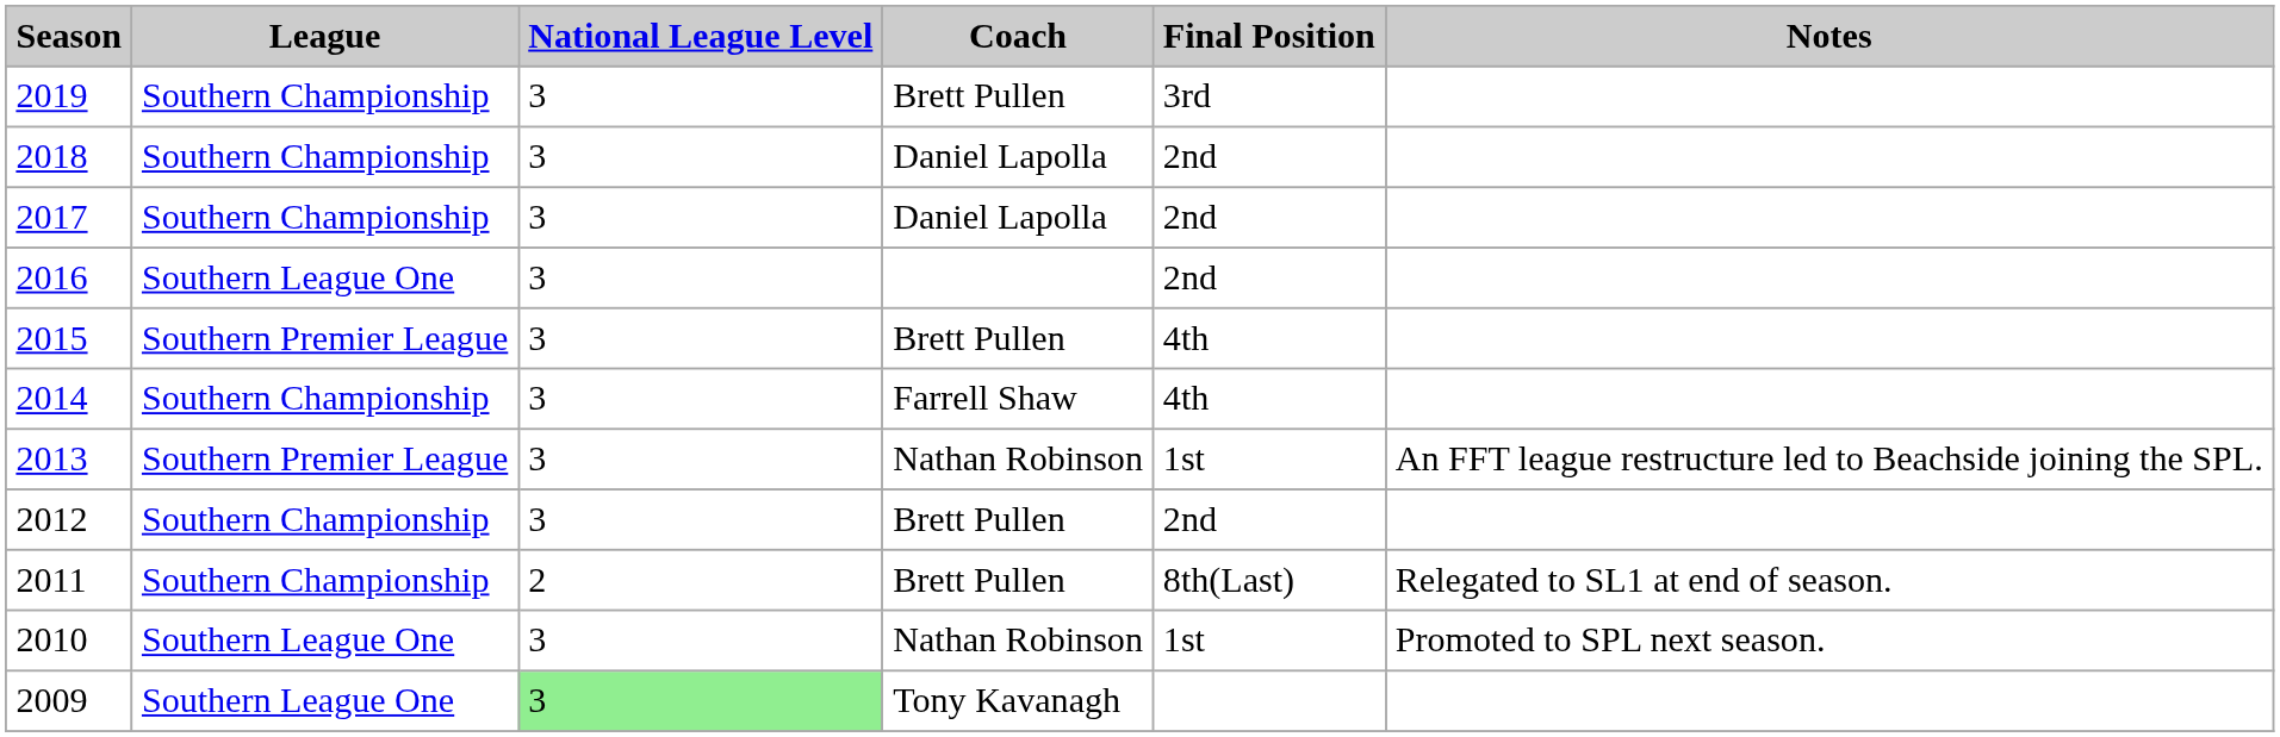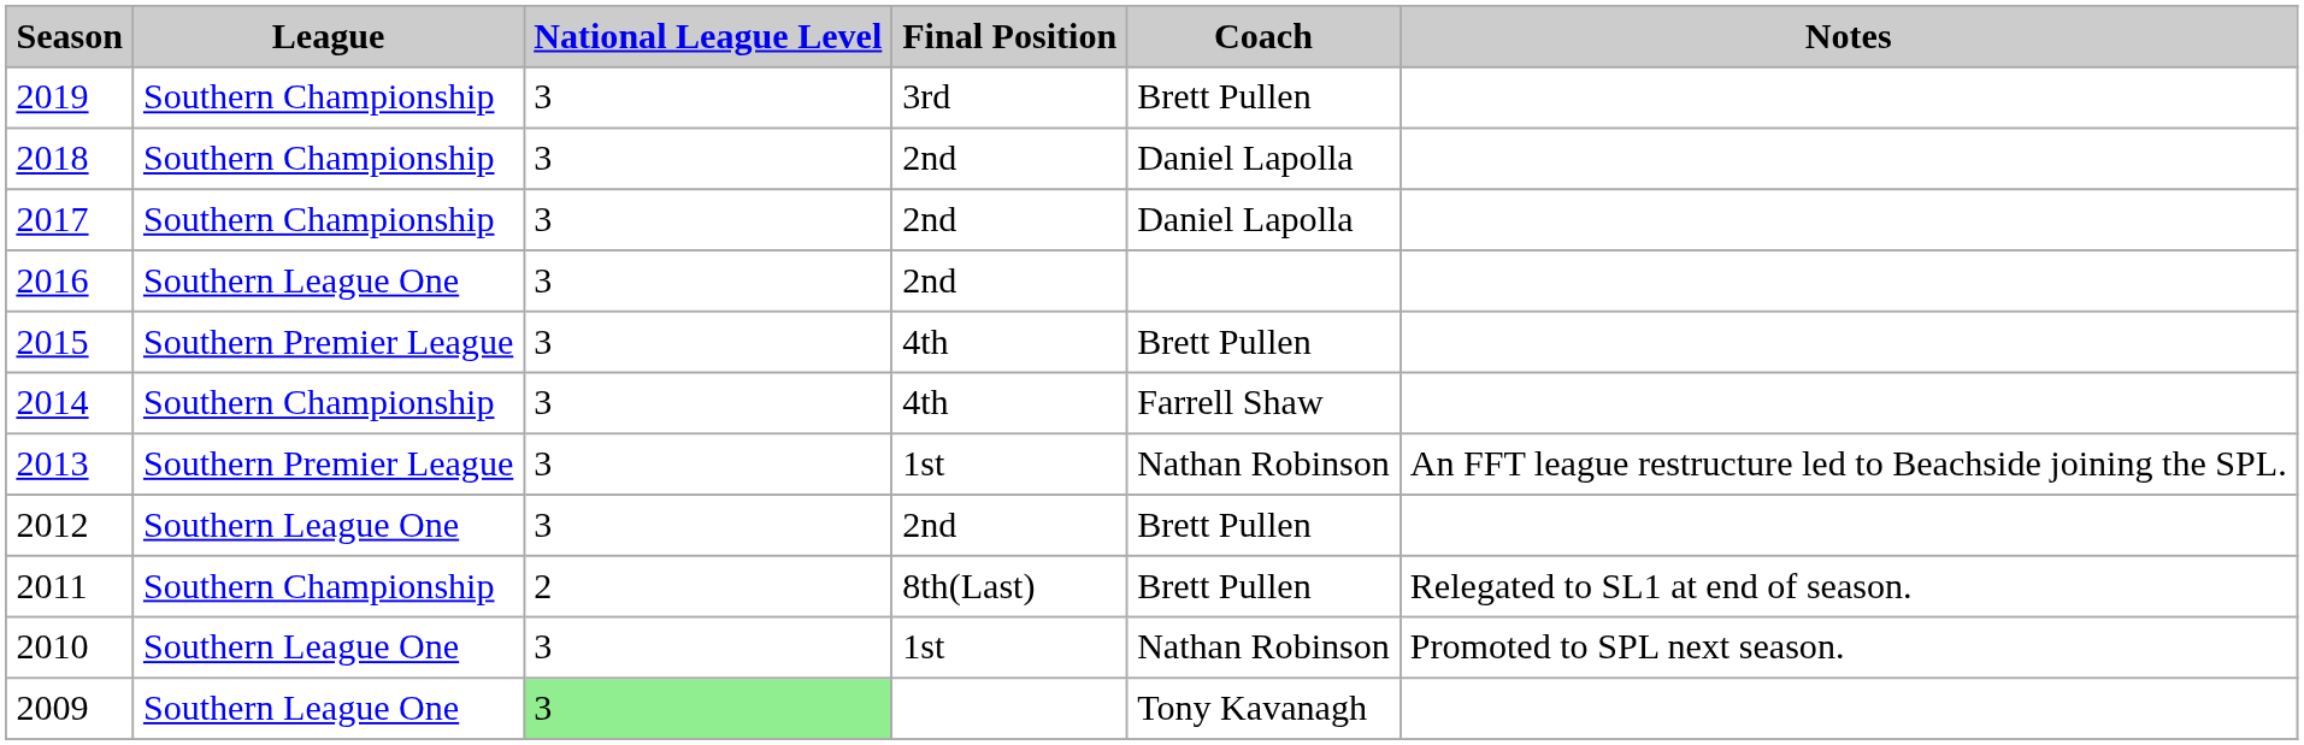columns swapped: Final Position <-> Coach
2012 | League: Southern Championship -> Southern League One
